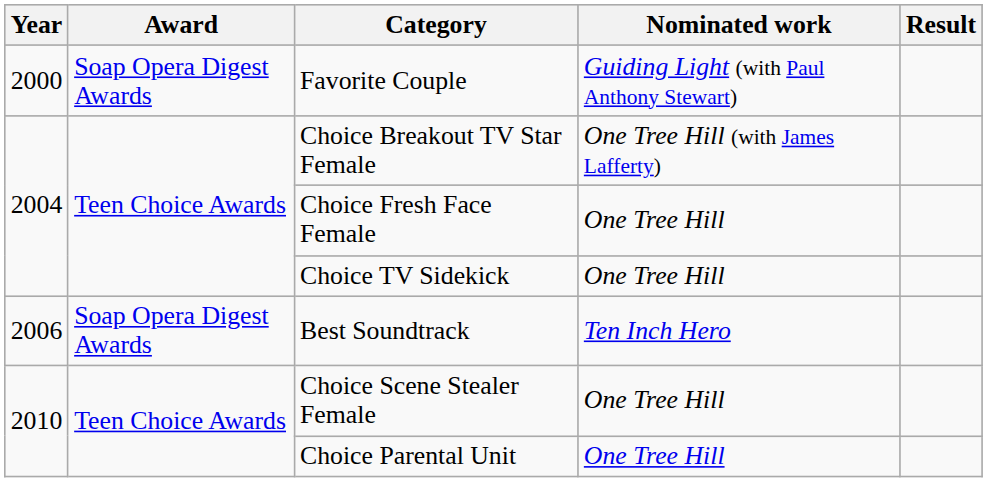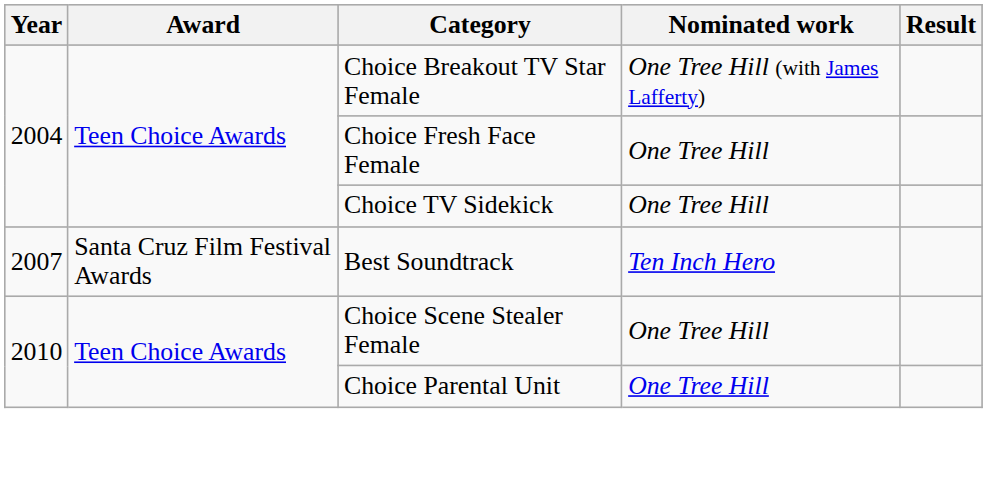- row: 2000 | Soap Opera Digest Awards | Favorite Couple | Guiding Light (with Paul Anthony Stewart)
Best Soundtrack | Year: 2006 -> 2007
Best Soundtrack | Award: Soap Opera Digest Awards -> Santa Cruz Film Festival Awards
